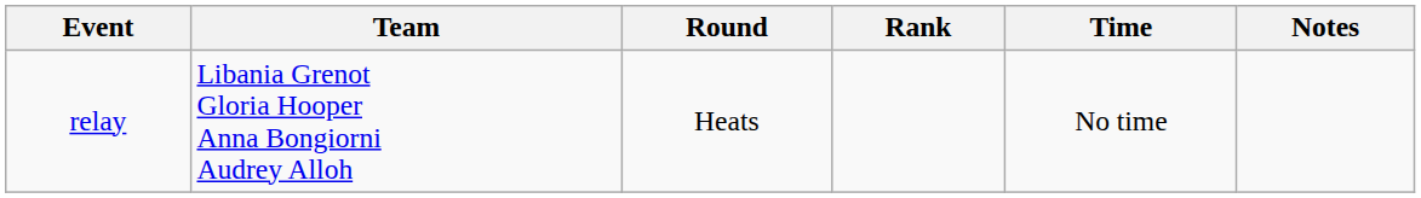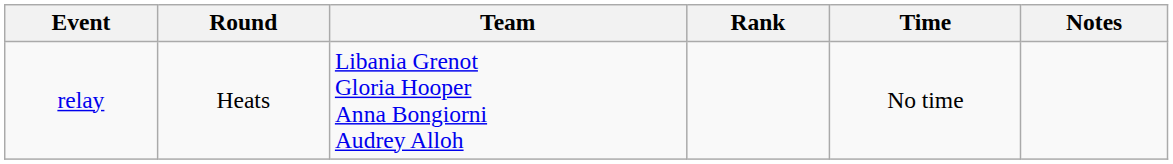columns swapped: Team <-> Round
